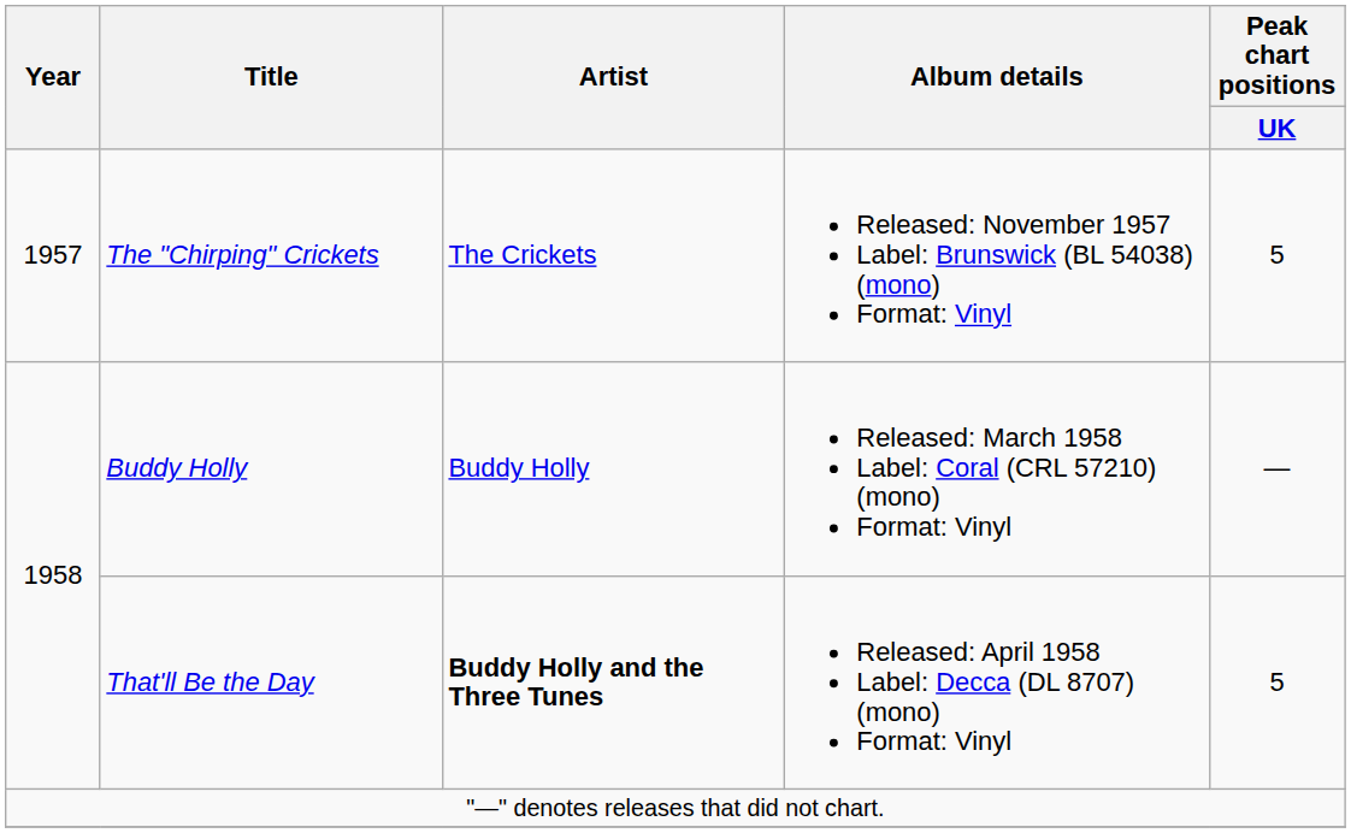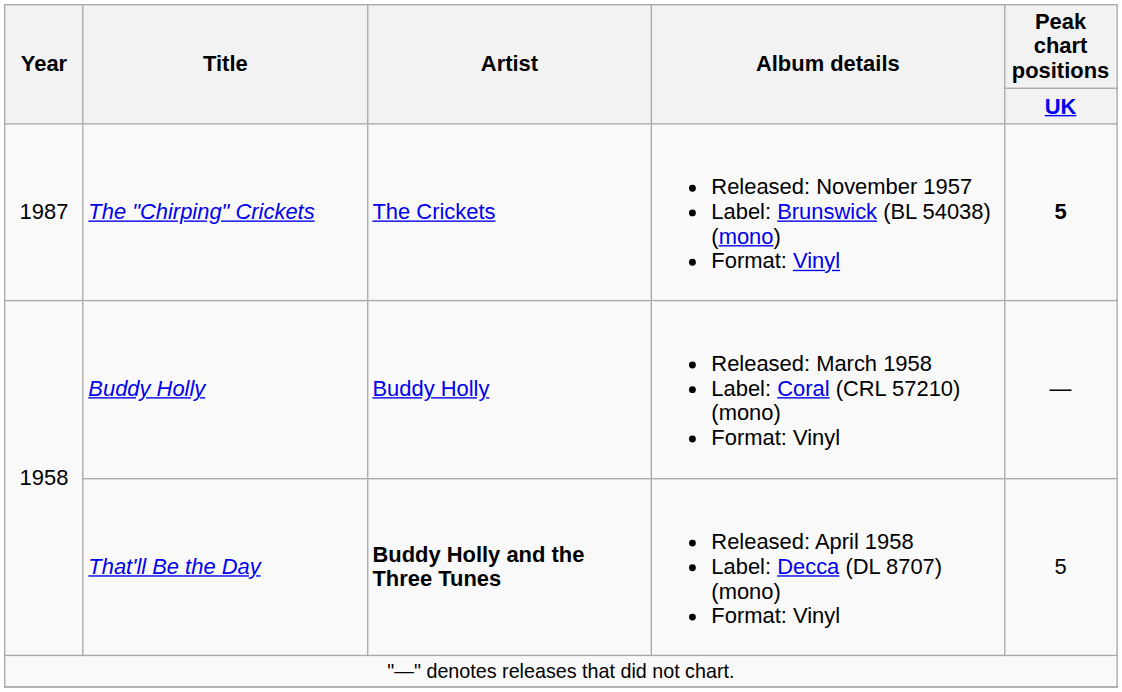The "Chirping" Crickets | Year: 1957 -> 1987
The "Chirping" Crickets | Peak chart positions / UK: normal -> bold
